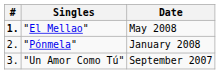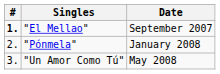"El Mellao" | Date: May 2008 -> September 2007
"Un Amor Como Tú" | Date: September 2007 -> May 2008
